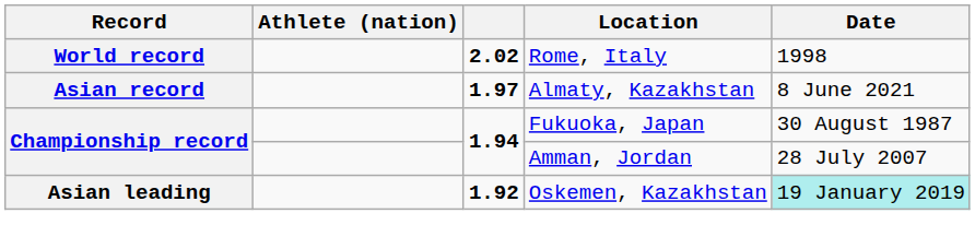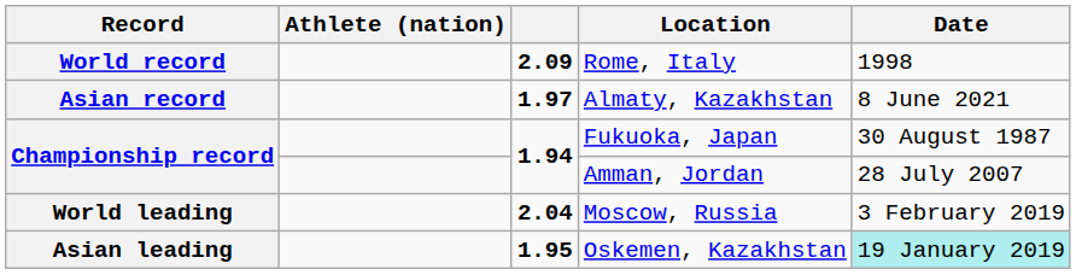Rome, Italy | column 3: 2.02 -> 2.09
+ row: World leading | 2.04 | Moscow, Russia | 3 February 2019
Oskemen, Kazakhstan | column 3: 1.92 -> 1.95
